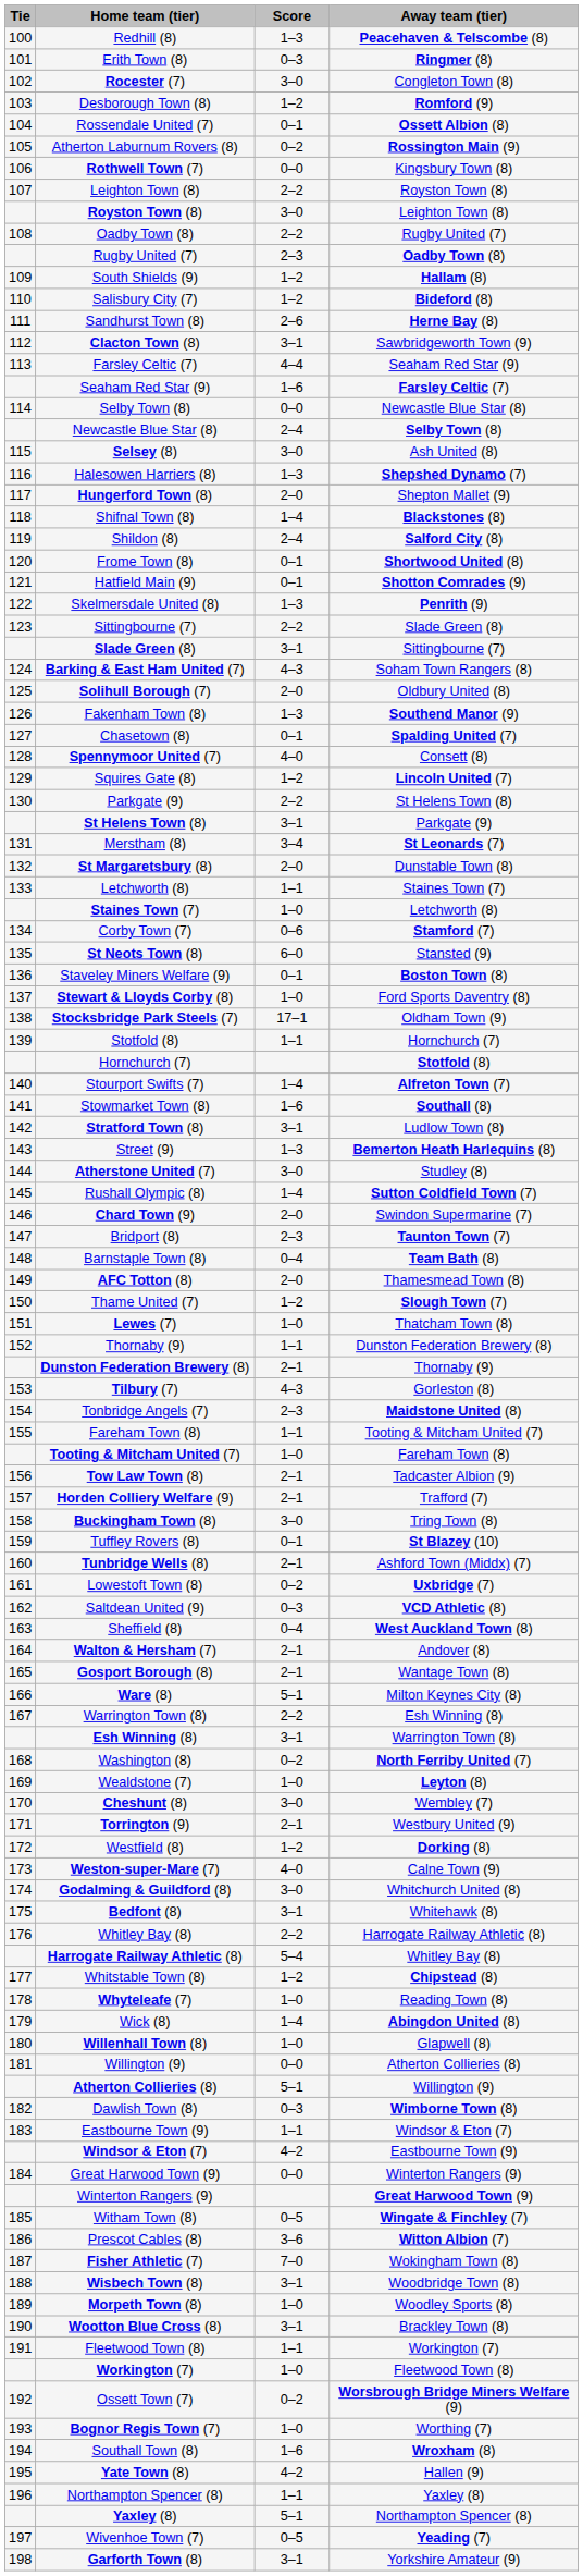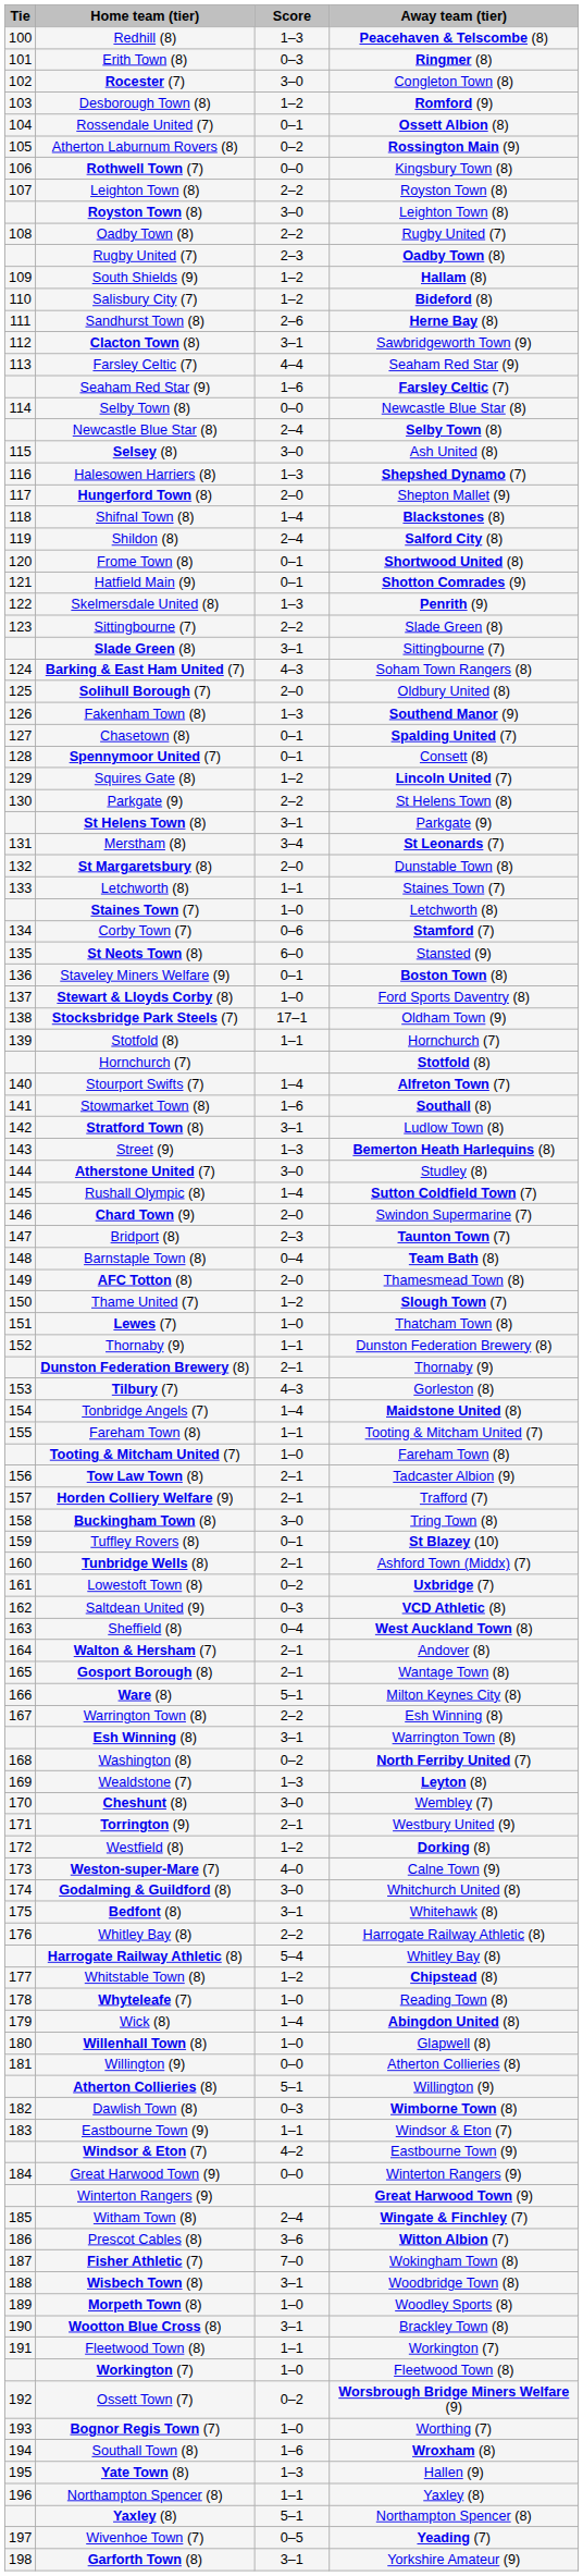Spennymoor United (7) | Score: 4–0 -> 0–1
Tonbridge Angels (7) | Score: 2–3 -> 1–4
Wealdstone (7) | Score: 1–0 -> 1–3
Witham Town (8) | Score: 0–5 -> 2–4
Yate Town (8) | Score: 4–2 -> 1–3
